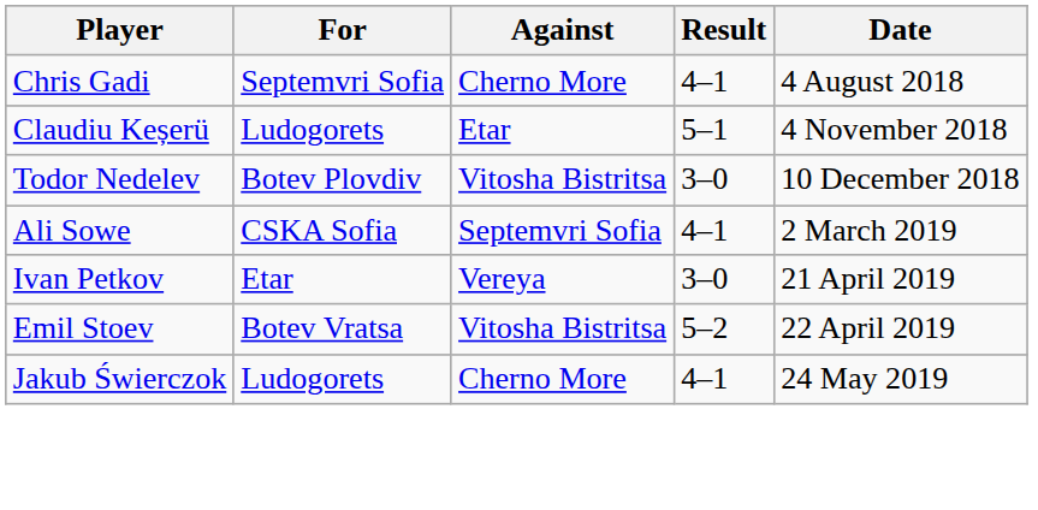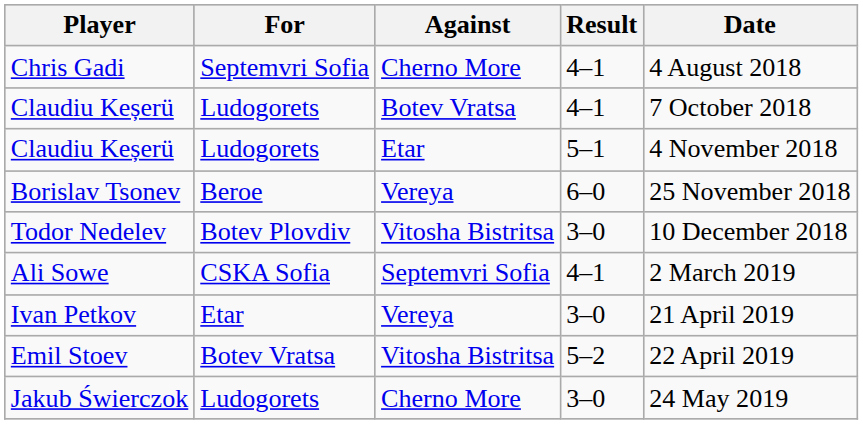+ row: Claudiu Keșerü | Ludogorets | Botev Vratsa | 4–1 | 7 October 2018
+ row: Borislav Tsonev | Beroe | Vereya | 6–0 | 25 November 2018
Jakub Świerczok | Result: 4–1 -> 3–0
